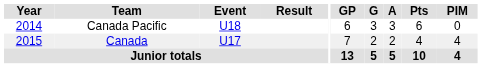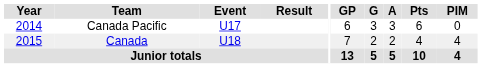Canada Pacific | Event: U18 -> U17
Canada | Event: U17 -> U18
